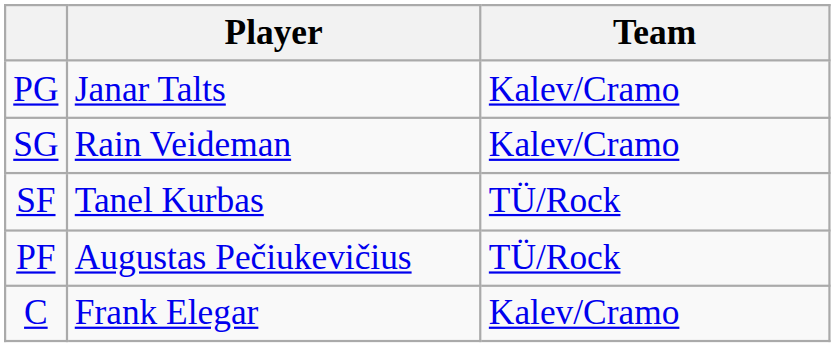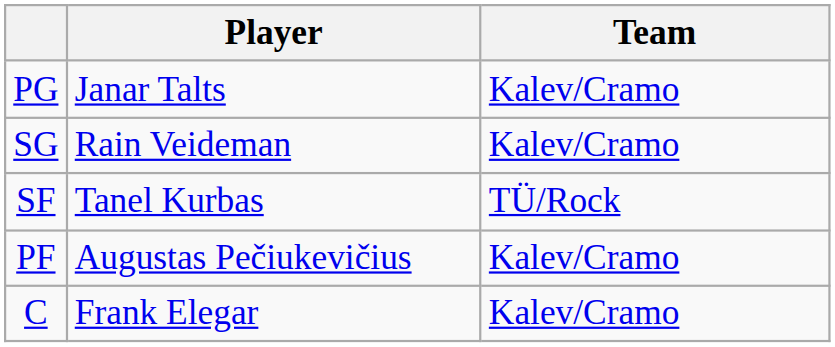PF | Team: TÜ/Rock -> Kalev/Cramo
